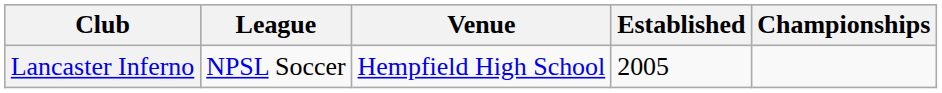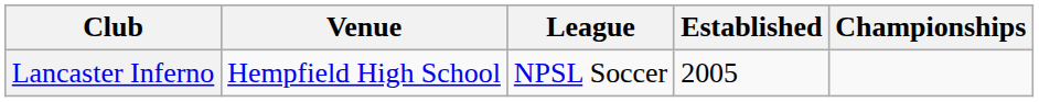columns swapped: League <-> Venue
